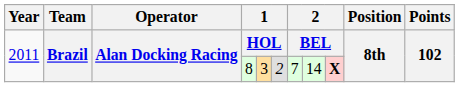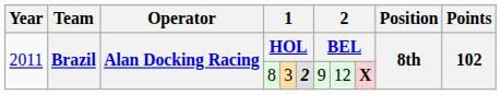8 | column 6: normal -> bold
8 | column 7: 7 -> 9
8 | column 8: 14 -> 12
